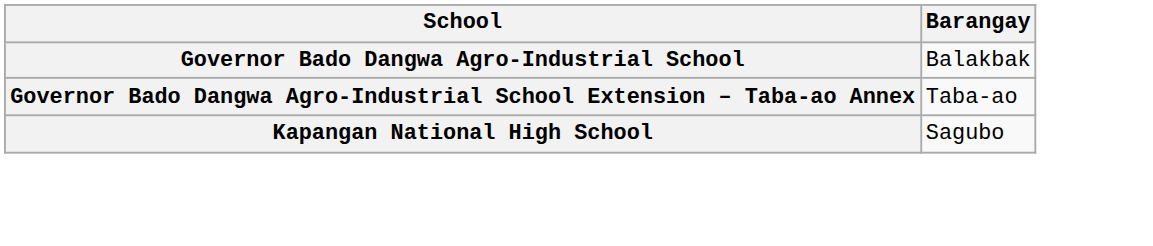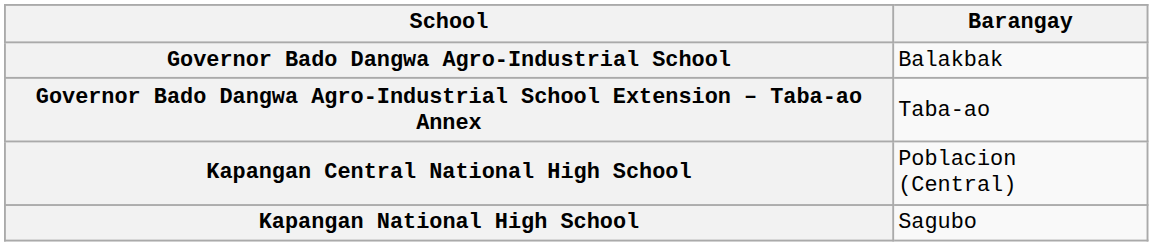+ row: Kapangan Central National High School | Poblacion (Central)
